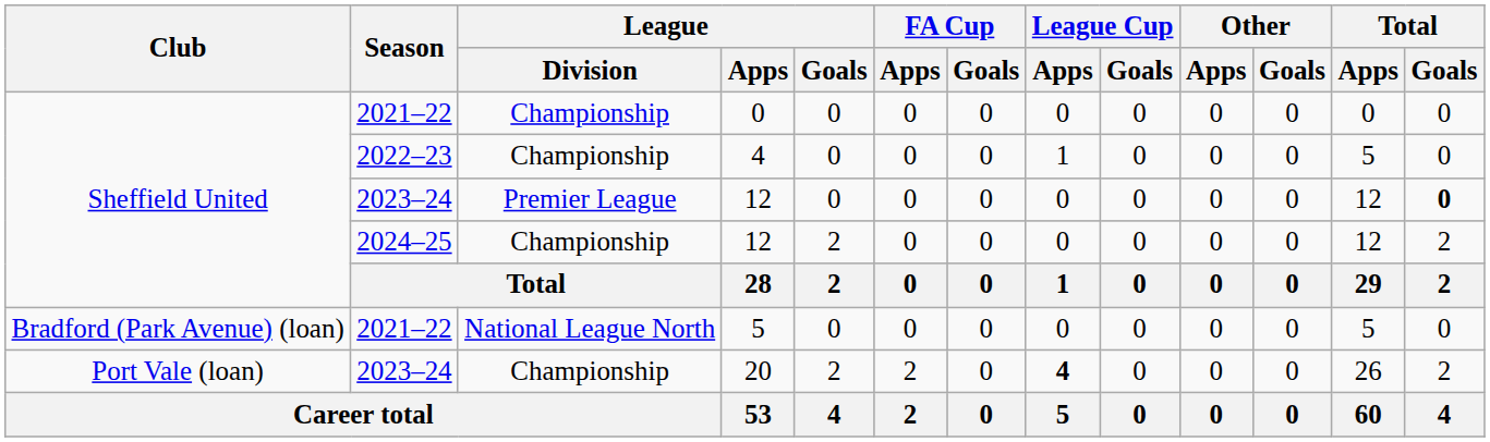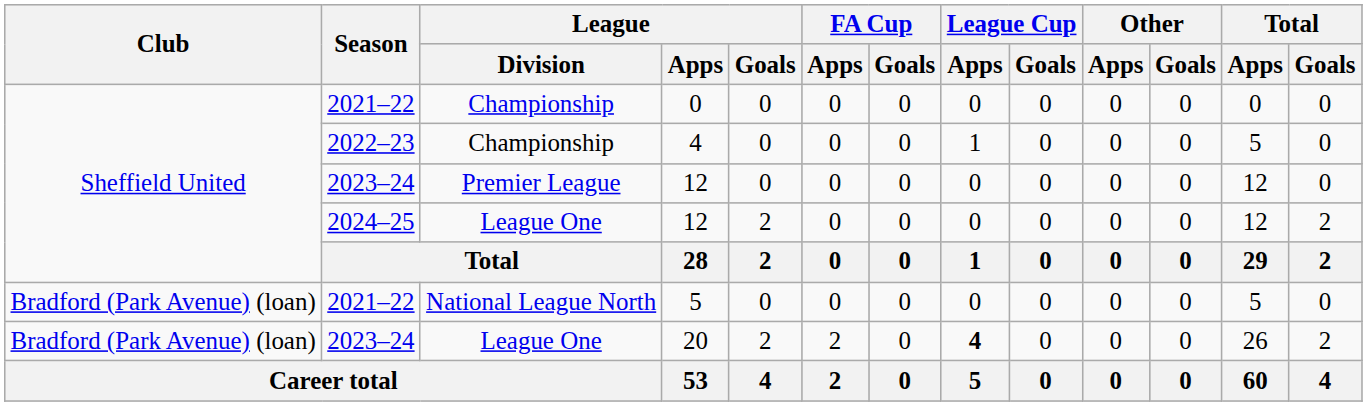2023–24 / 12 | Total / Goals: bold -> normal
2024–25 / 12 | League / Division: Championship -> League One
20 | Club: Port Vale (loan) -> Bradford (Park Avenue) (loan)
20 | League / Division: Championship -> League One
